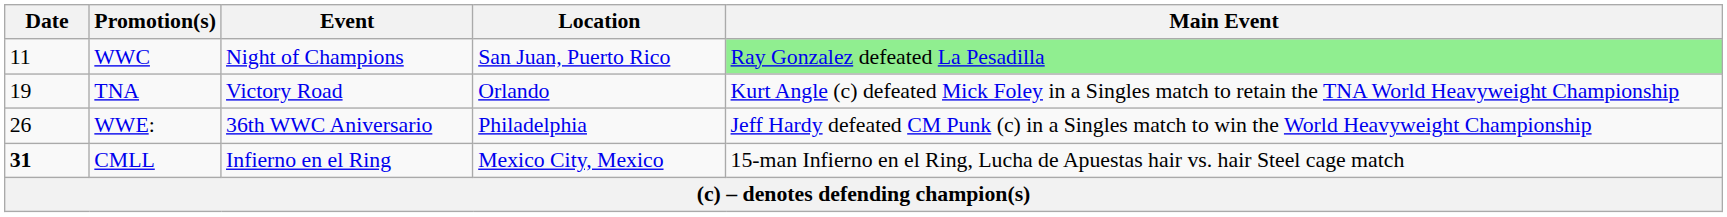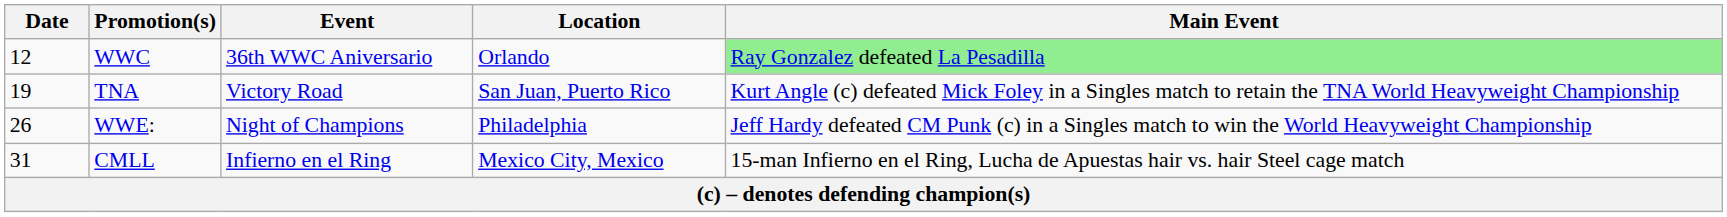WWC | Date: 11 -> 12
WWC | Event: Night of Champions -> 36th WWC Aniversario
WWC | Location: San Juan, Puerto Rico -> Orlando
TNA | Location: Orlando -> San Juan, Puerto Rico
WWE: | Event: 36th WWC Aniversario -> Night of Champions
CMLL | Date: bold -> normal
